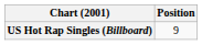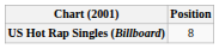US Hot Rap Singles (Billboard) | Position: 9 -> 8
